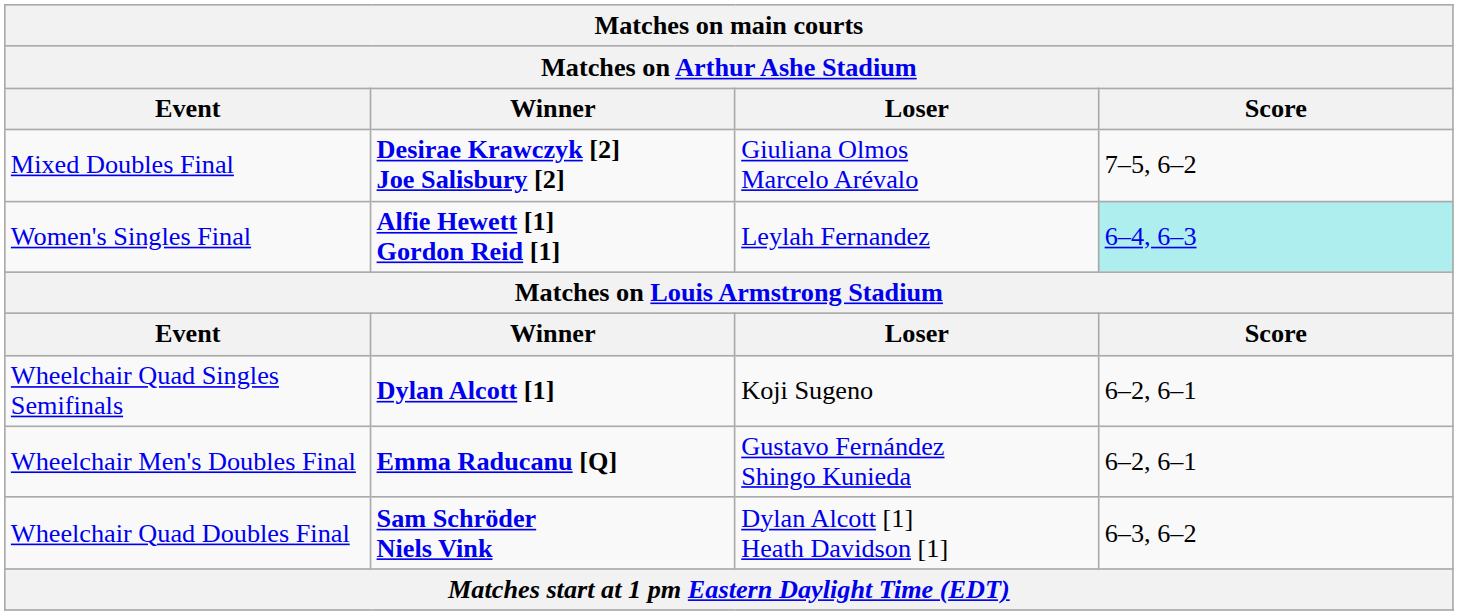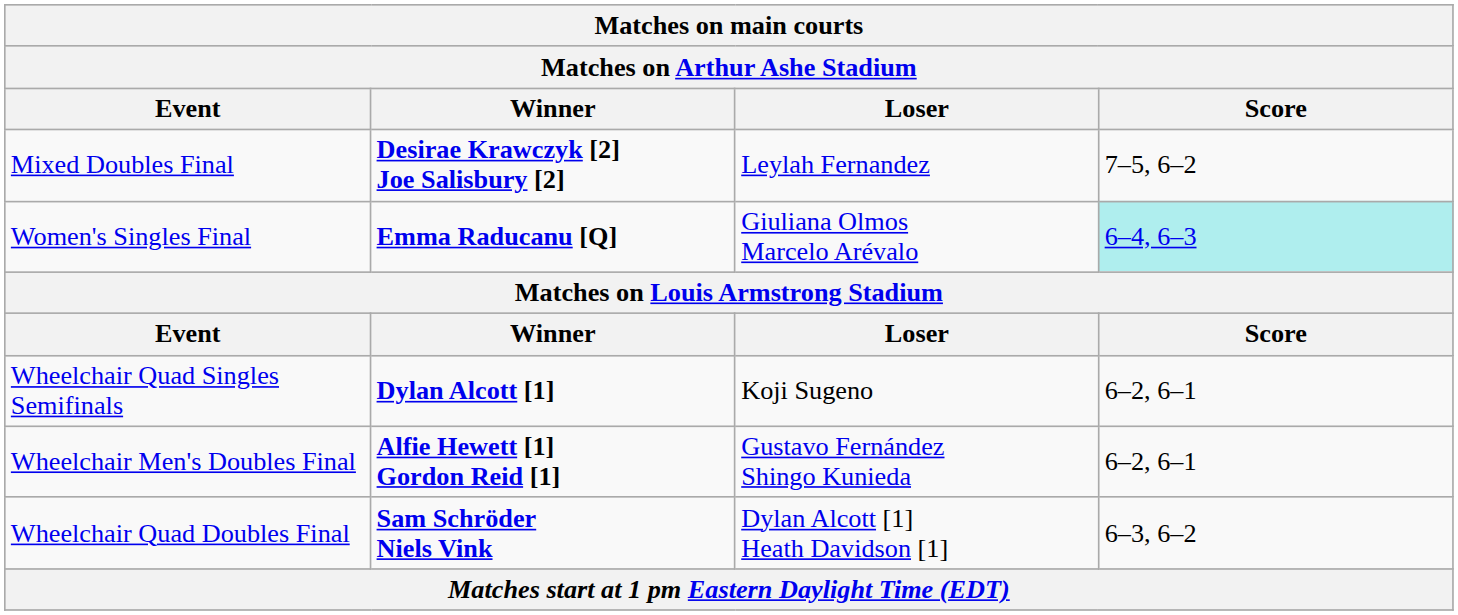Mixed Doubles Final | Loser: Giuliana Olmos Marcelo Arévalo -> Leylah Fernandez
Women's Singles Final | Winner: Alfie Hewett [1] Gordon Reid [1] -> Emma Raducanu [Q]
Women's Singles Final | Loser: Leylah Fernandez -> Giuliana Olmos Marcelo Arévalo
Wheelchair Men's Doubles Final | Winner: Emma Raducanu [Q] -> Alfie Hewett [1] Gordon Reid [1]
